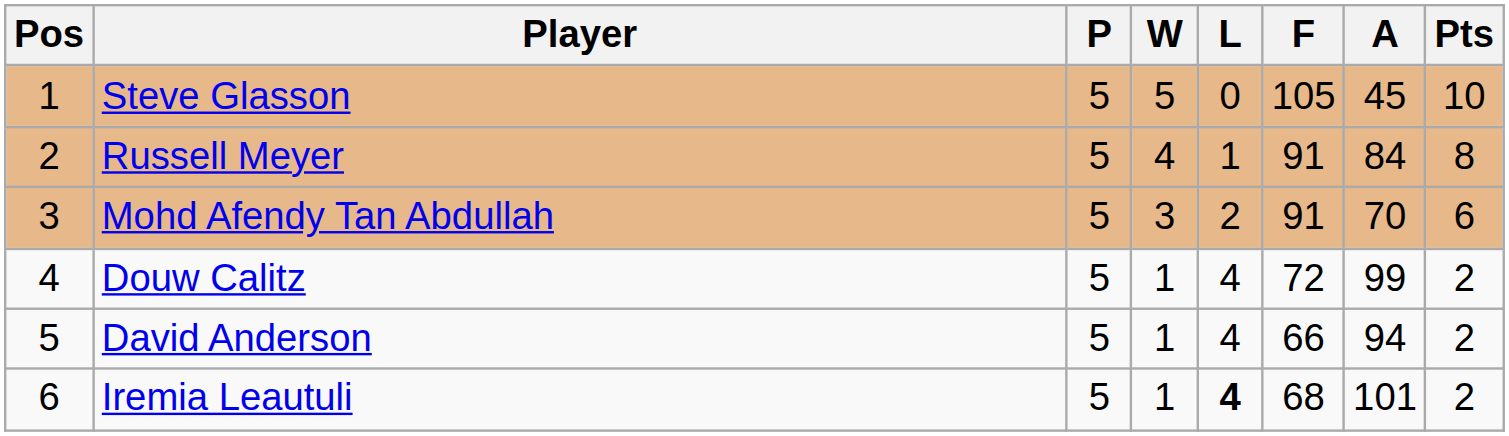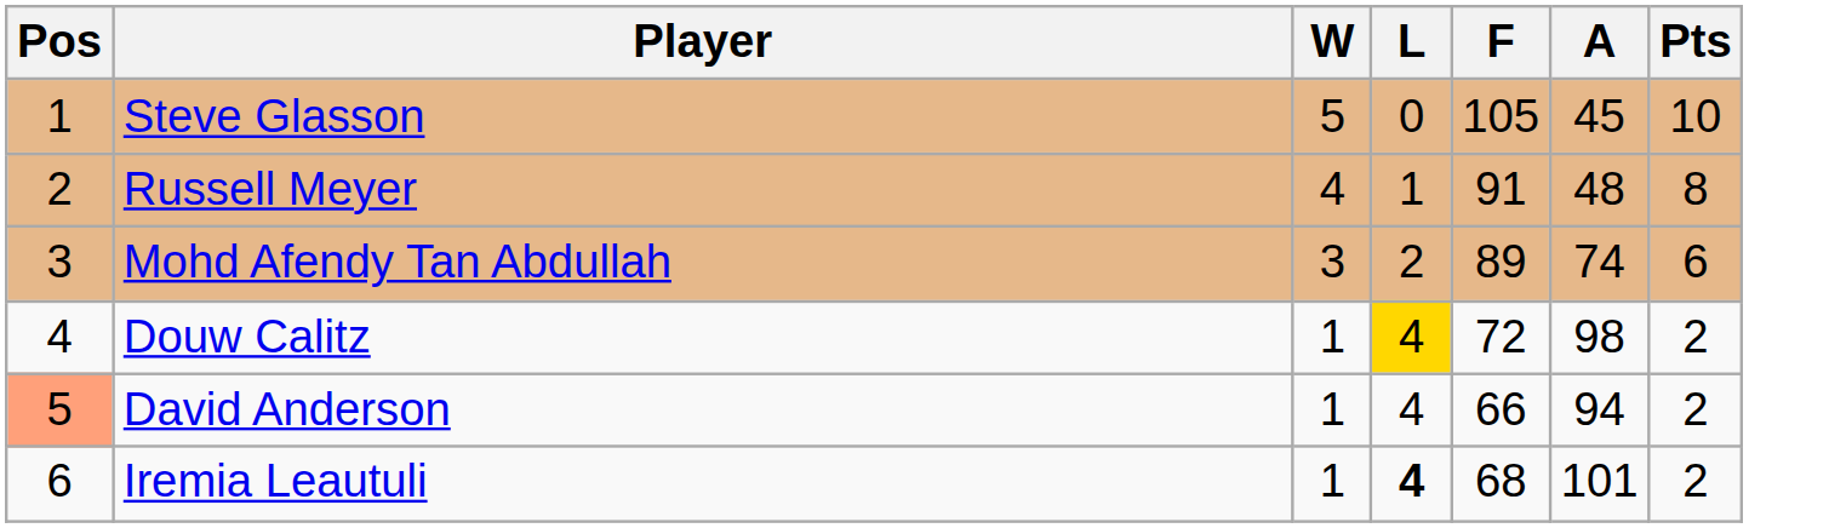- column: P | 5 | 5 | 5 | 5 | 5 | 5
Russell Meyer | A: 84 -> 48
Mohd Afendy Tan Abdullah | F: 91 -> 89
Mohd Afendy Tan Abdullah | A: 70 -> 74
Douw Calitz | L: no background -> gold background
Douw Calitz | A: 99 -> 98
David Anderson | Pos: no background -> lightsalmon background
